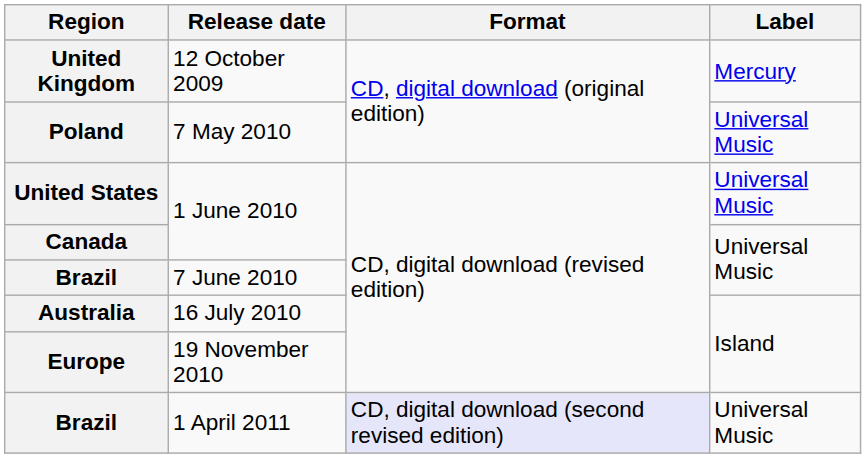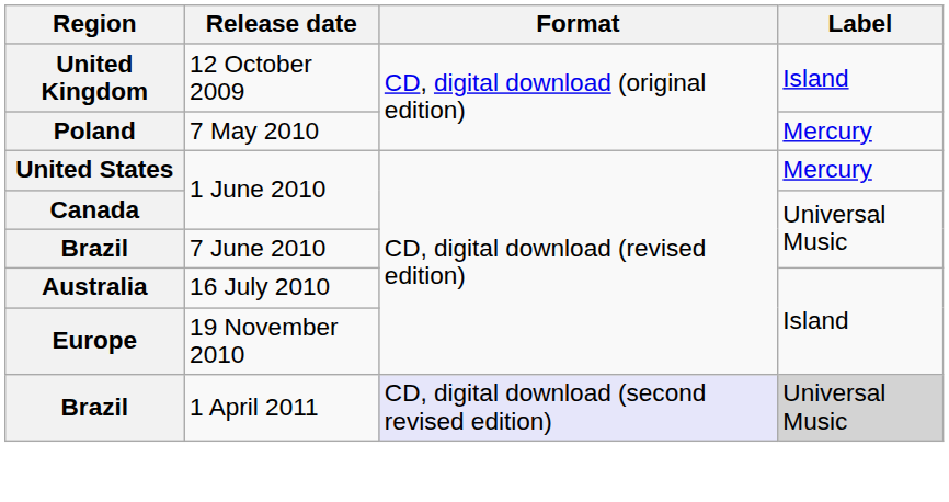United Kingdom | Label: Mercury -> Island
Poland | Label: Universal Music -> Mercury
United States | Label: Universal Music -> Mercury
Brazil / 1 April 2011 | Label: no background -> lightgrey background
